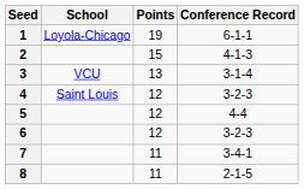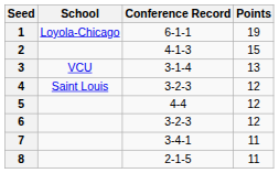columns swapped: Conference Record <-> Points
